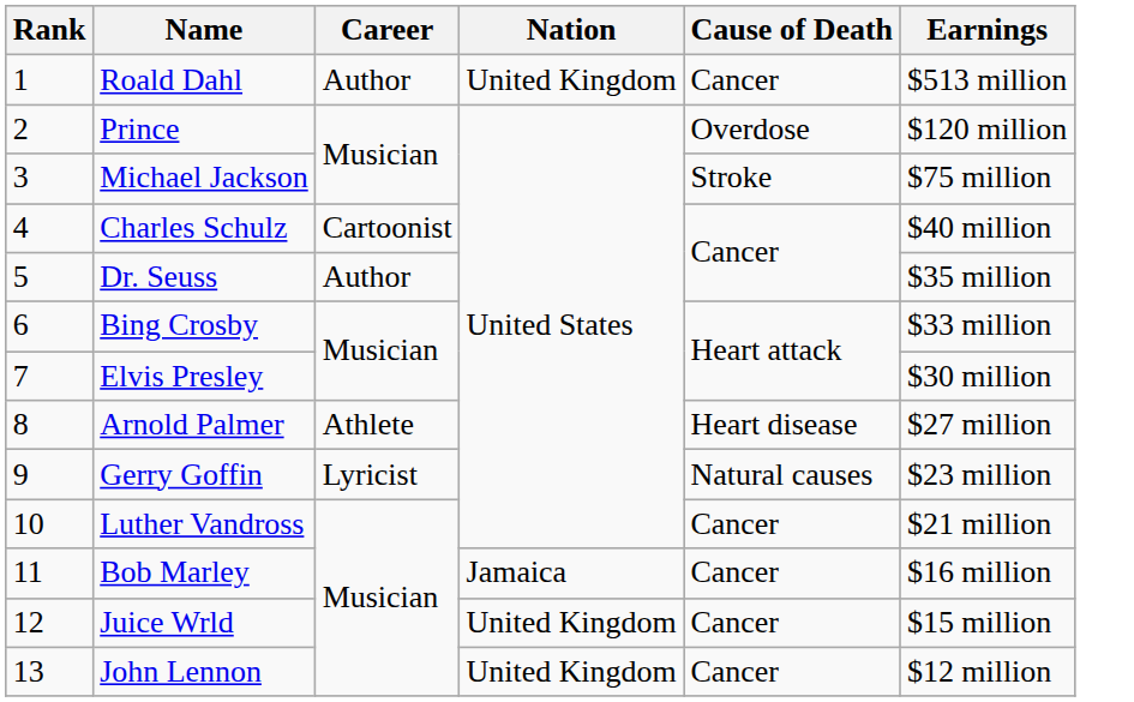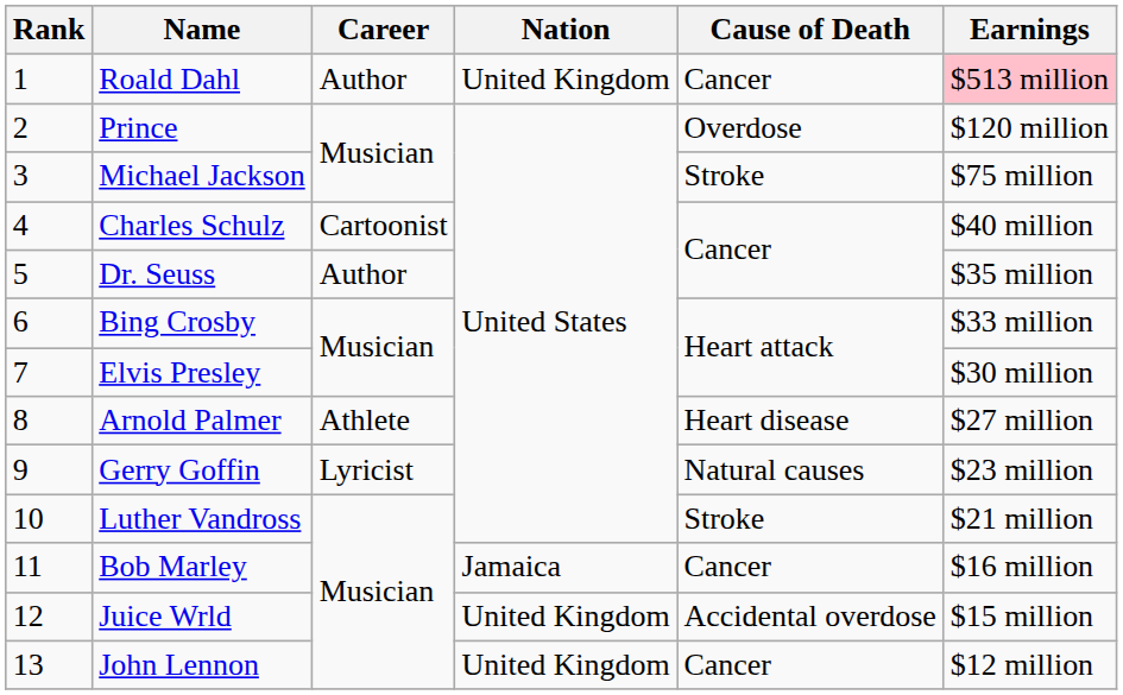Roald Dahl | Earnings: no background -> pink background
Luther Vandross | Cause of Death: Cancer -> Stroke
Juice Wrld | Cause of Death: Cancer -> Accidental overdose
